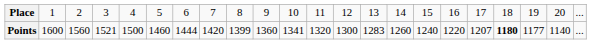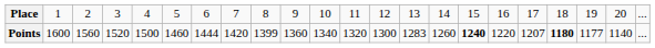Points | column 4: 1521 -> 1520
Points | column 11: 1341 -> 1340
Points | column 16: normal -> bold
